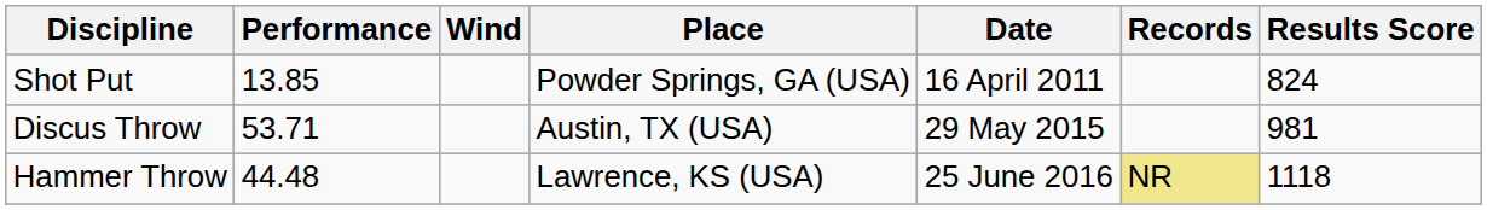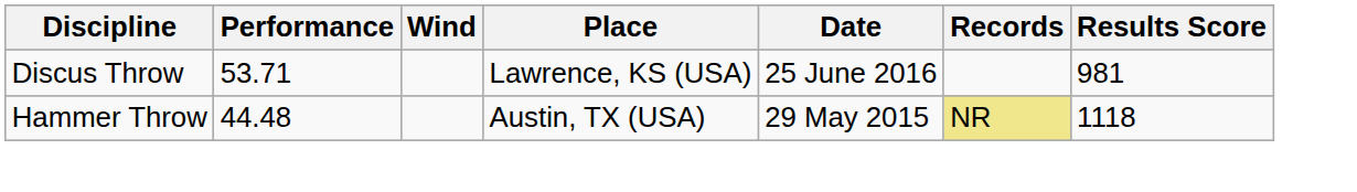- row: Shot Put | 13.85 | Powder Springs, GA (USA) | 16 April 2011 | 824
Discus Throw | Place: Austin, TX (USA) -> Lawrence, KS (USA)
Discus Throw | Date: 29 May 2015 -> 25 June 2016
Hammer Throw | Place: Lawrence, KS (USA) -> Austin, TX (USA)
Hammer Throw | Date: 25 June 2016 -> 29 May 2015
